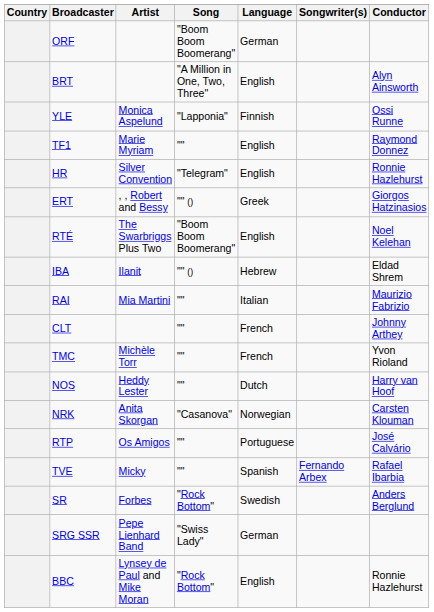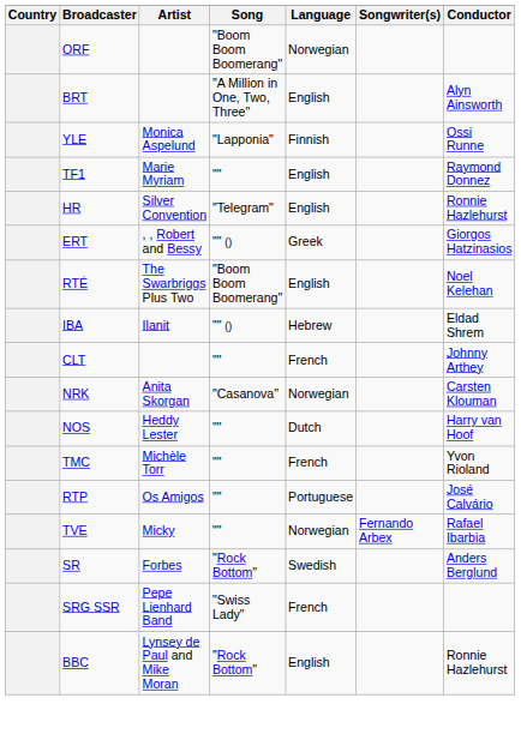ORF | Language: German -> Norwegian
- row: RAI | Mia Martini | "" | Italian | Maurizio Fabrizio
rows swapped: TMC <-> NRK
TVE | Language: Spanish -> Norwegian
SRG SSR | Language: German -> French
